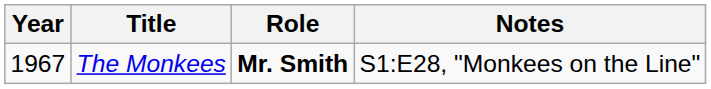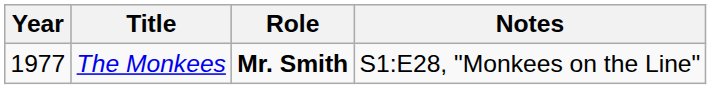The Monkees | Year: 1967 -> 1977
